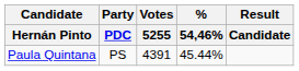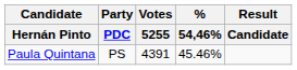Paula Quintana | % / 54,46%: 45.44% -> 45.46%
